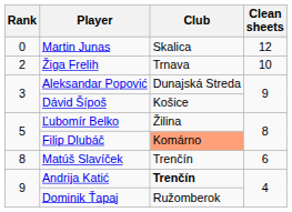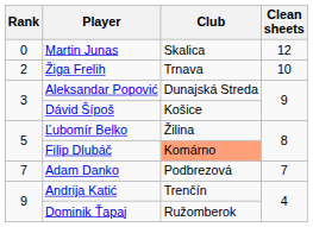+ row: 7 | Adam Danko | Podbrezová | 7
- row: 8 | Matúš Slavíček | Trenčín | 6
Andrija Katić | Club: bold -> normal
